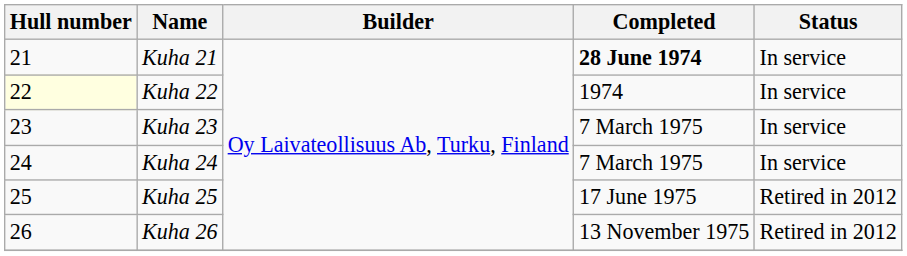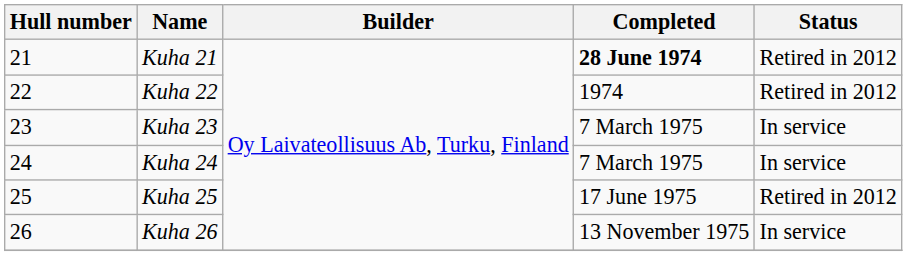Kuha 21 | Status: In service -> Retired in 2012
Kuha 22 | Hull number: lightyellow background -> no background
Kuha 22 | Status: In service -> Retired in 2012
Kuha 26 | Status: Retired in 2012 -> In service
